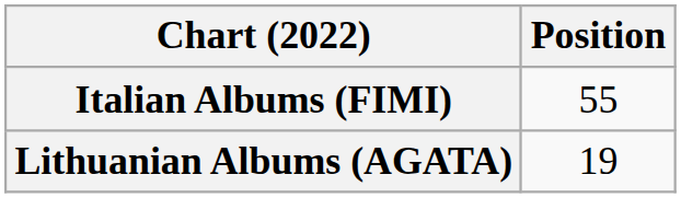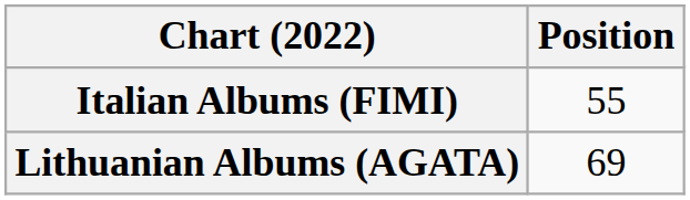Lithuanian Albums (AGATA) | Position: 19 -> 69
